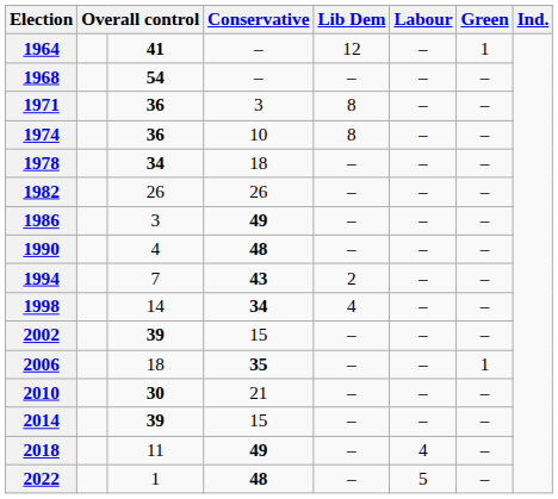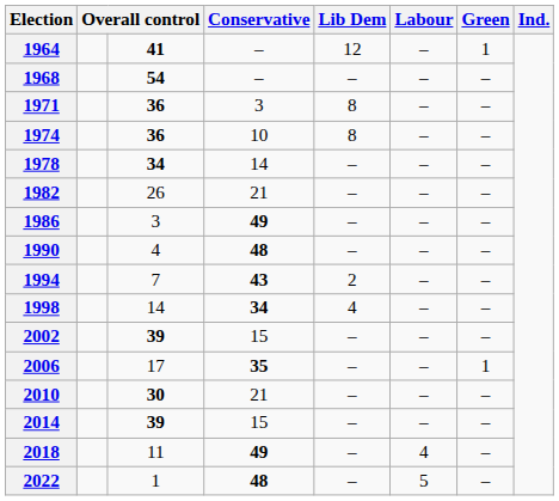1978 | Conservative: 18 -> 14
1982 | Conservative: 26 -> 21
2006 | column 3: 18 -> 17
